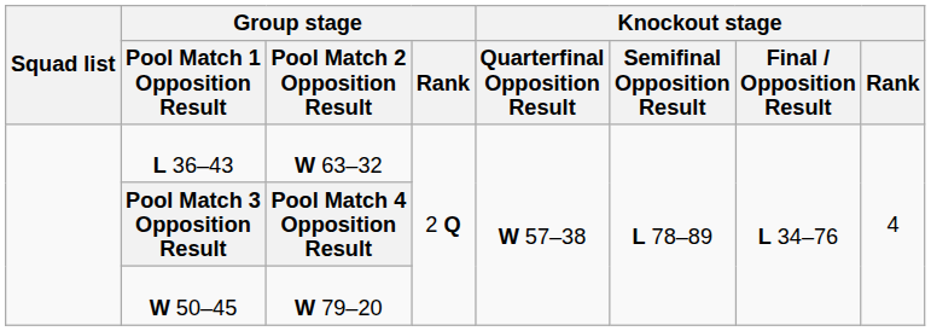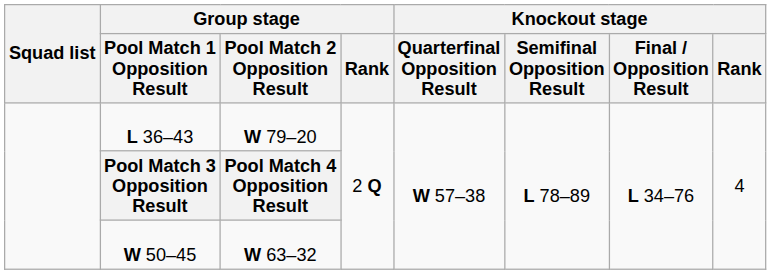L 36–43 | Group stage / Pool Match 2 Opposition Result: W 63–32 -> W 79–20
W 50–45 | Group stage / Pool Match 2 Opposition Result: W 79–20 -> W 63–32
